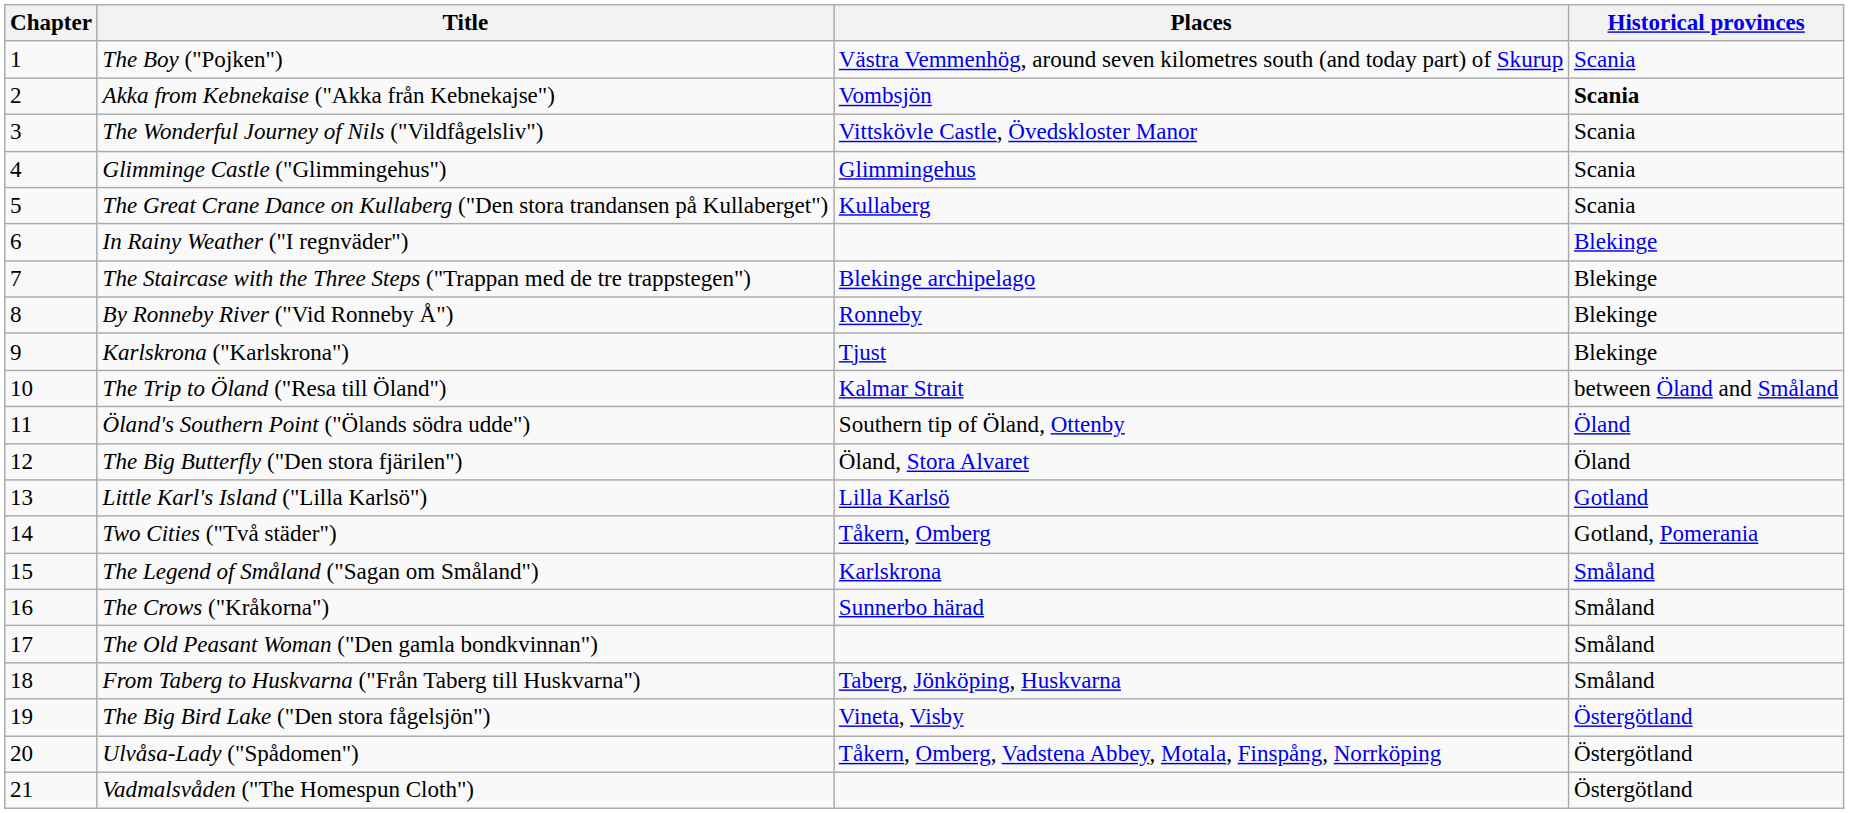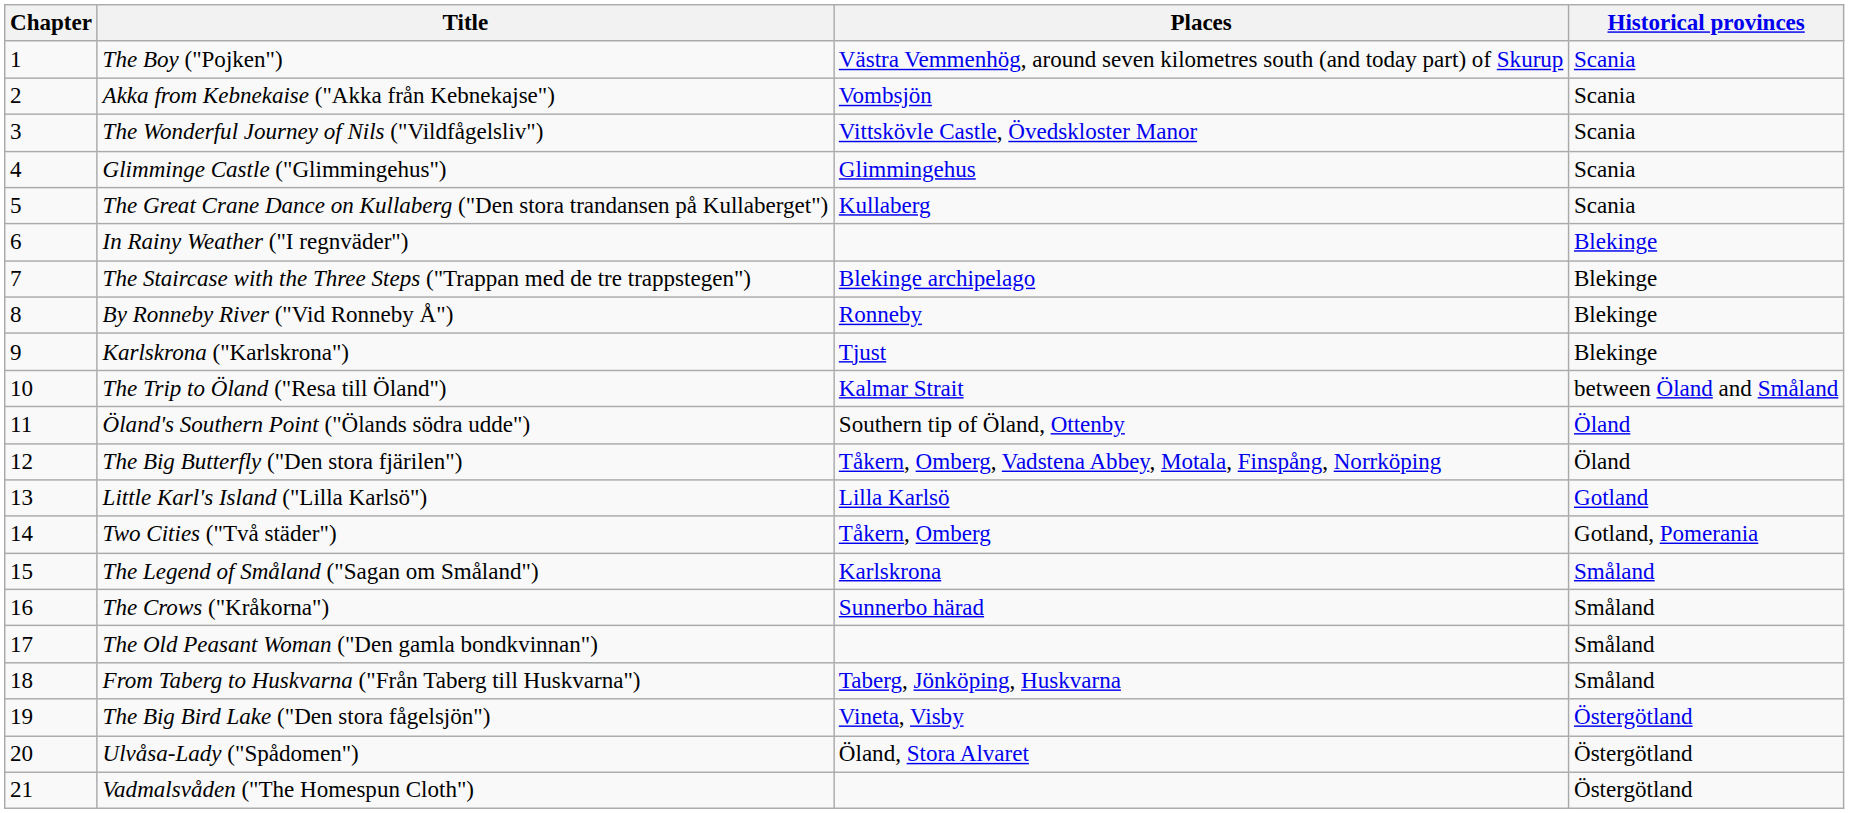Akka from Kebnekaise ("Akka från Kebnekajse") | Historical provinces: bold -> normal
The Big Butterfly ("Den stora fjärilen") | Places: Öland, Stora Alvaret -> Tåkern, Omberg, Vadstena Abbey, Motala, Finspång, Norrköping
Ulvåsa-Lady ("Spådomen") | Places: Tåkern, Omberg, Vadstena Abbey, Motala, Finspång, Norrköping -> Öland, Stora Alvaret
